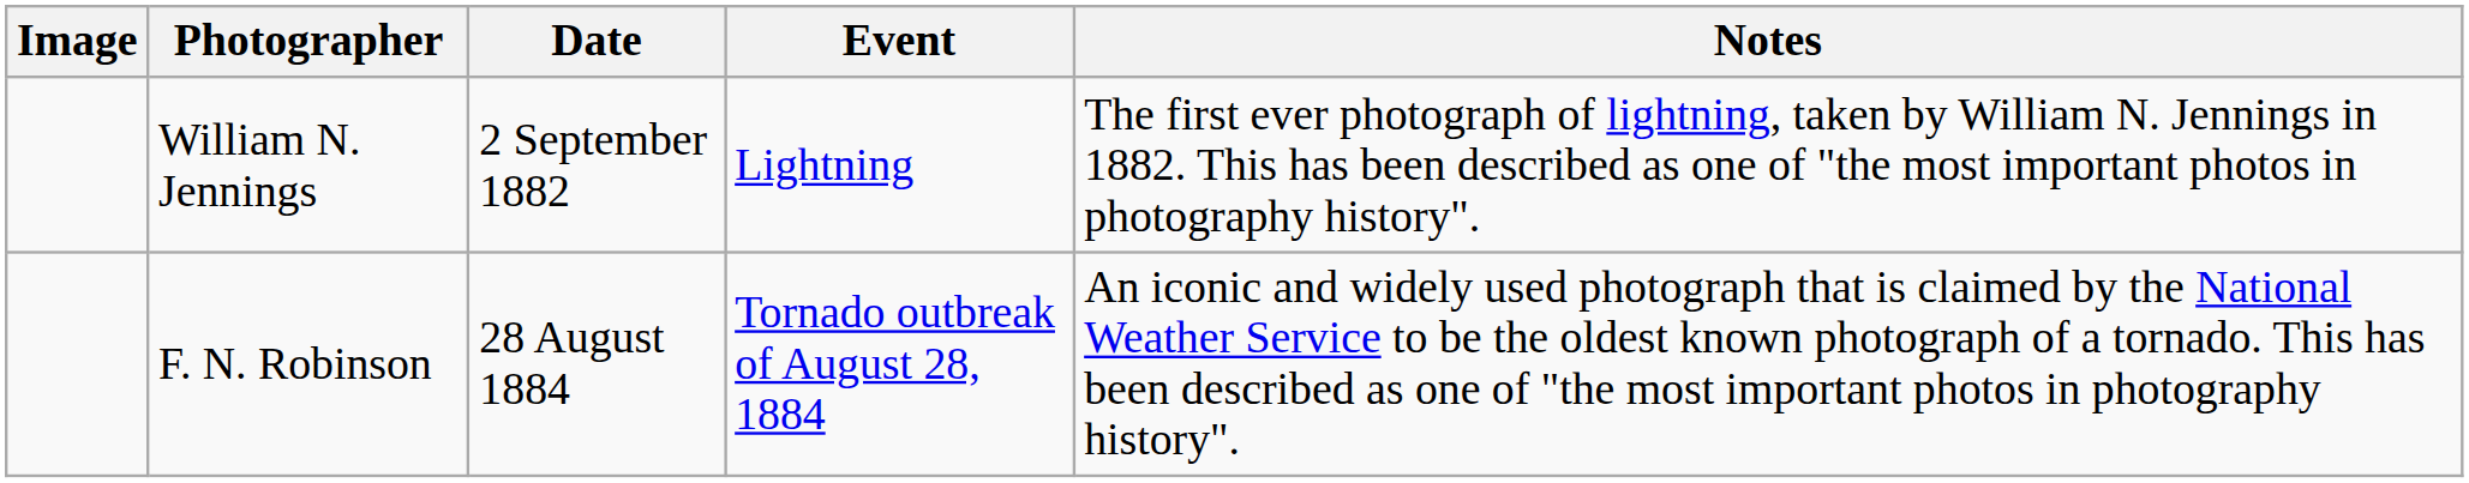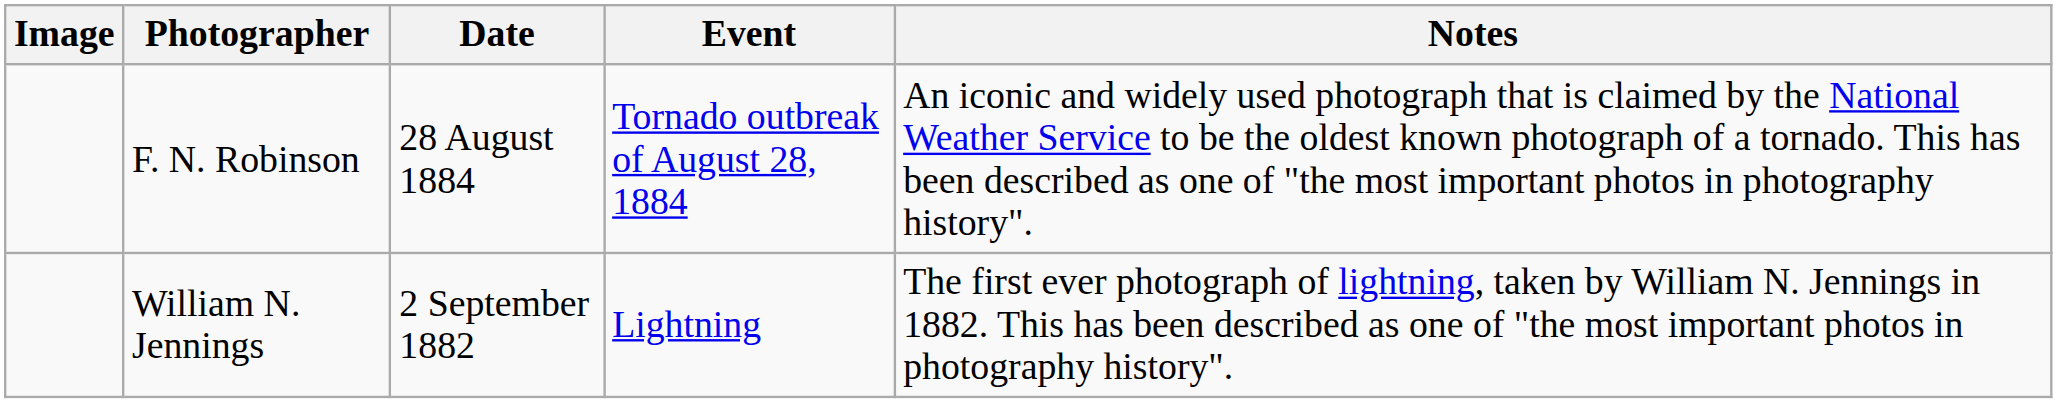rows swapped: William N. Jennings <-> F. N. Robinson
